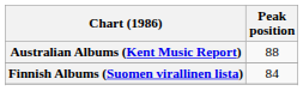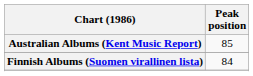Australian Albums (Kent Music Report) | Peak position: 88 -> 85
